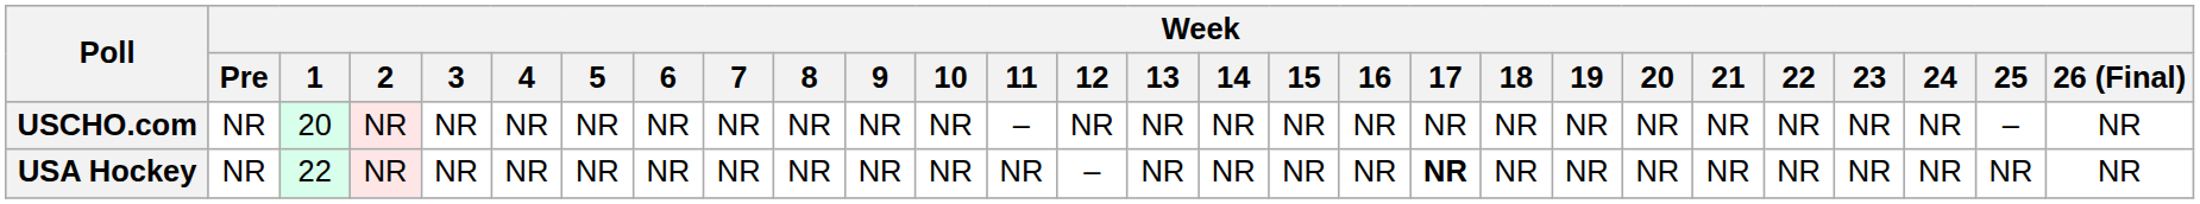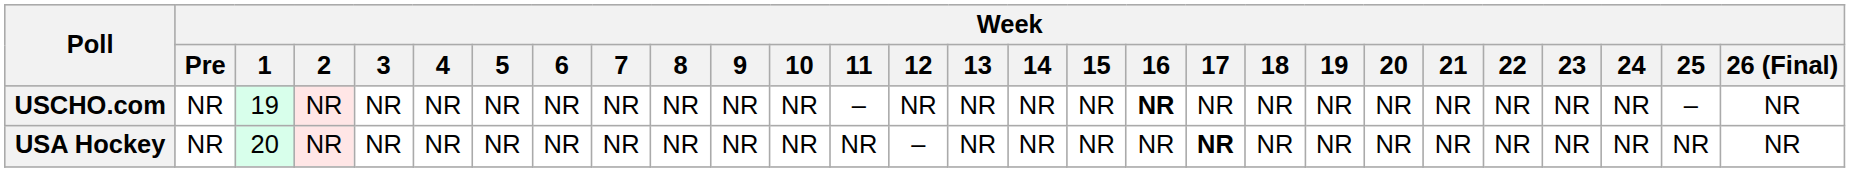USCHO.com | Week / 1: 20 -> 19
USCHO.com | Week / 16: normal -> bold
USA Hockey | Week / 1: 22 -> 20
